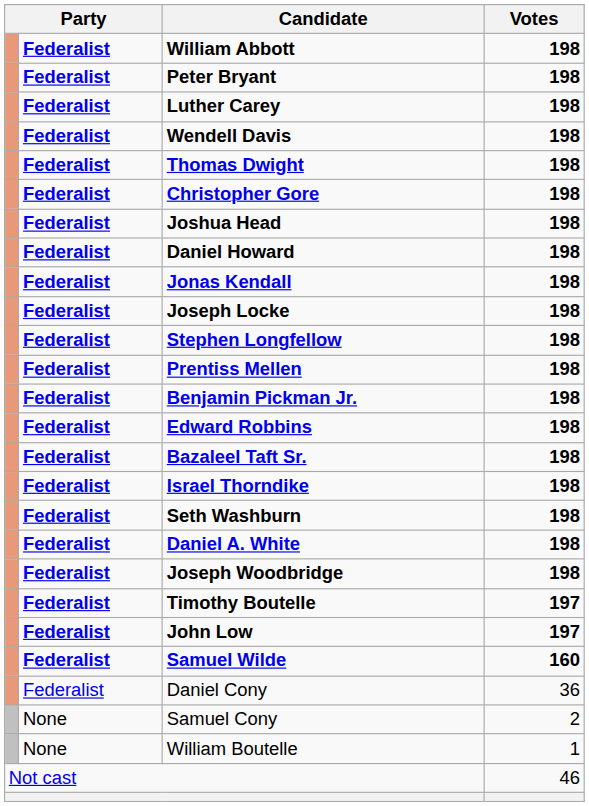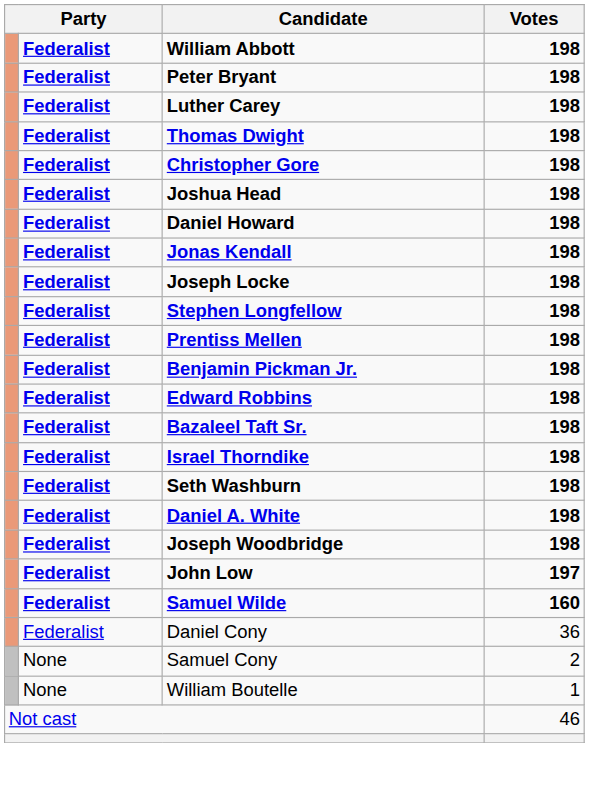- row: Federalist | Wendell Davis | 198
- row: Federalist | Timothy Boutelle | 197
